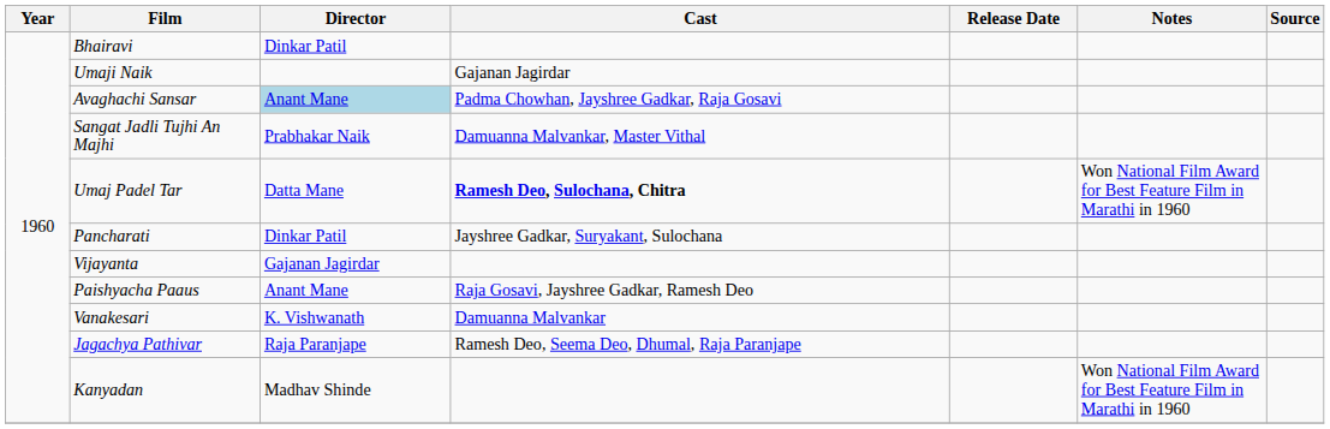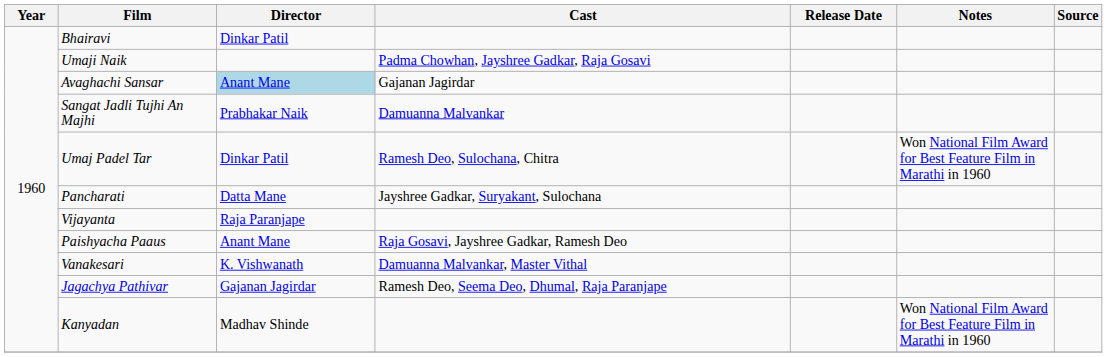Umaji Naik | Cast: Gajanan Jagirdar -> Padma Chowhan, Jayshree Gadkar, Raja Gosavi
Avaghachi Sansar | Cast: Padma Chowhan, Jayshree Gadkar, Raja Gosavi -> Gajanan Jagirdar
Sangat Jadli Tujhi An Majhi | Cast: Damuanna Malvankar, Master Vithal -> Damuanna Malvankar
Umaj Padel Tar | Director: Datta Mane -> Dinkar Patil
Umaj Padel Tar | Cast: bold -> normal
Pancharati | Director: Dinkar Patil -> Datta Mane
Vijayanta | Director: Gajanan Jagirdar -> Raja Paranjape
Vanakesari | Cast: Damuanna Malvankar -> Damuanna Malvankar, Master Vithal
Jagachya Pathivar | Director: Raja Paranjape -> Gajanan Jagirdar
